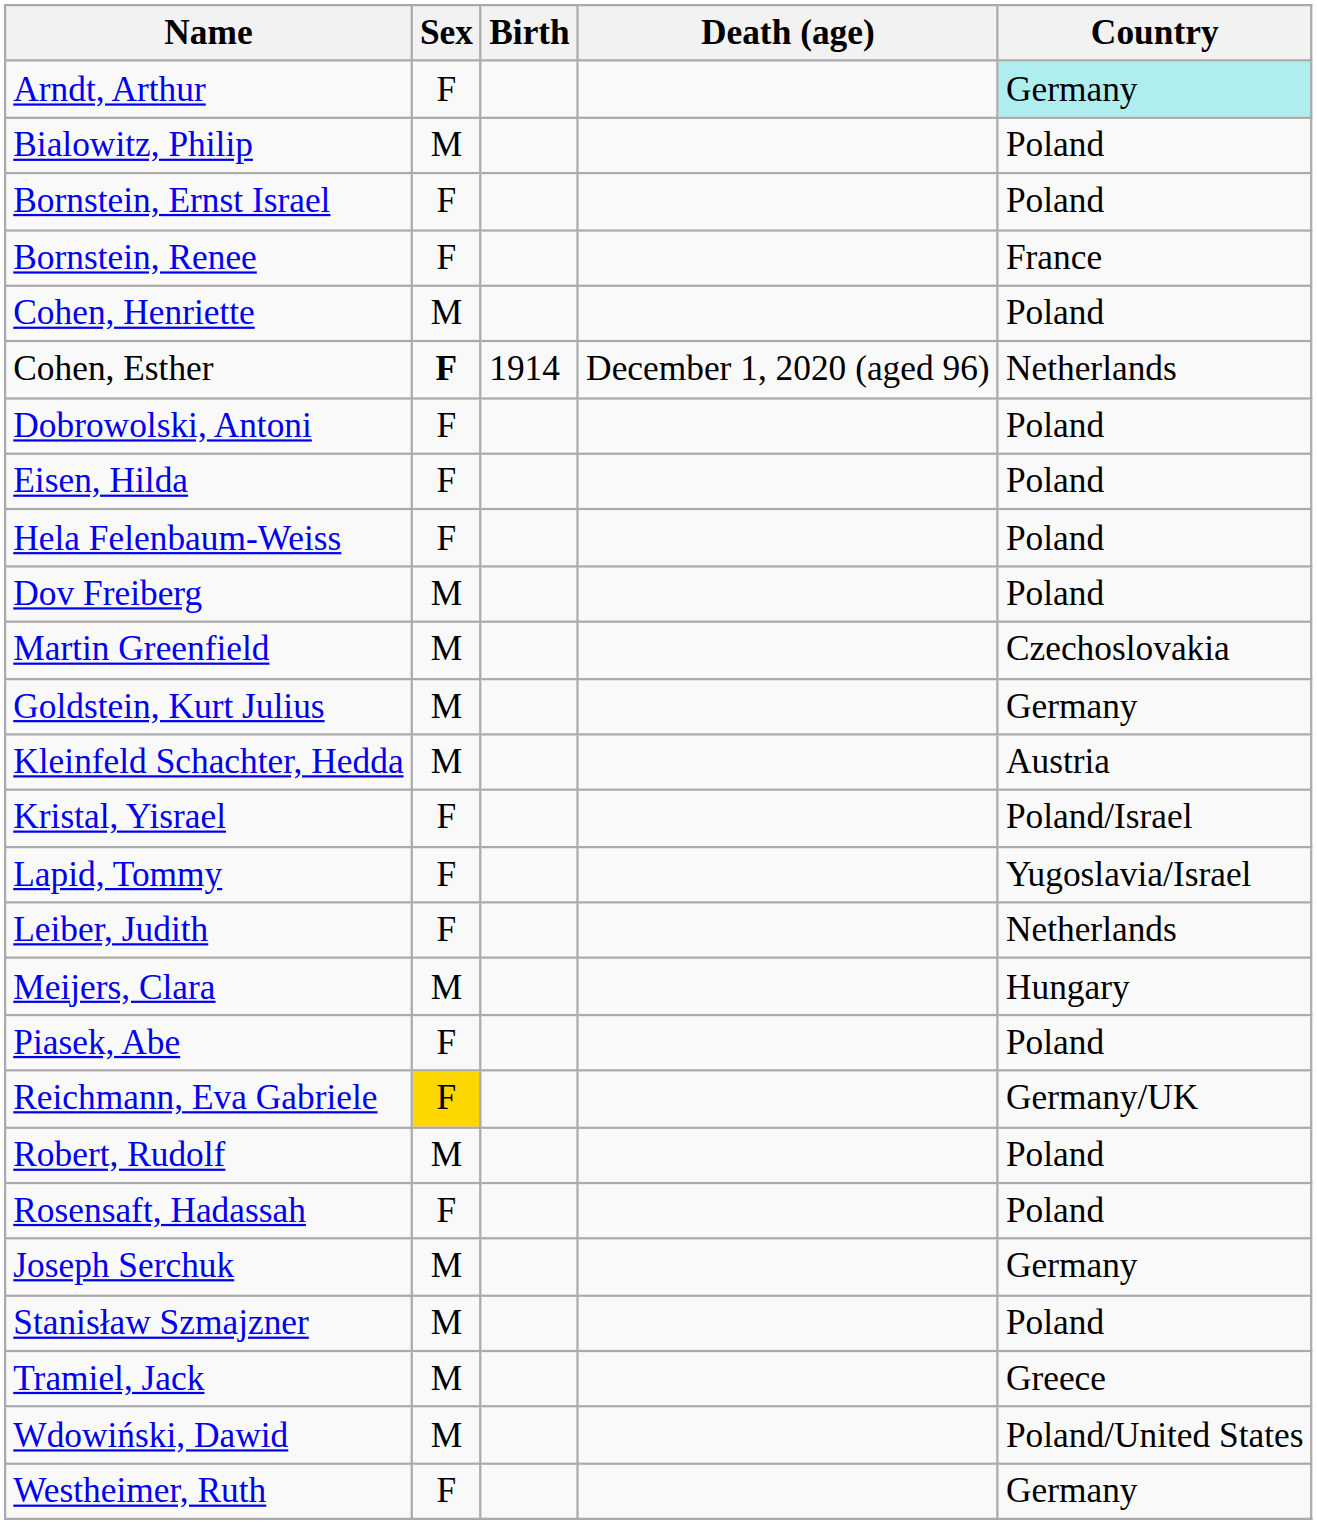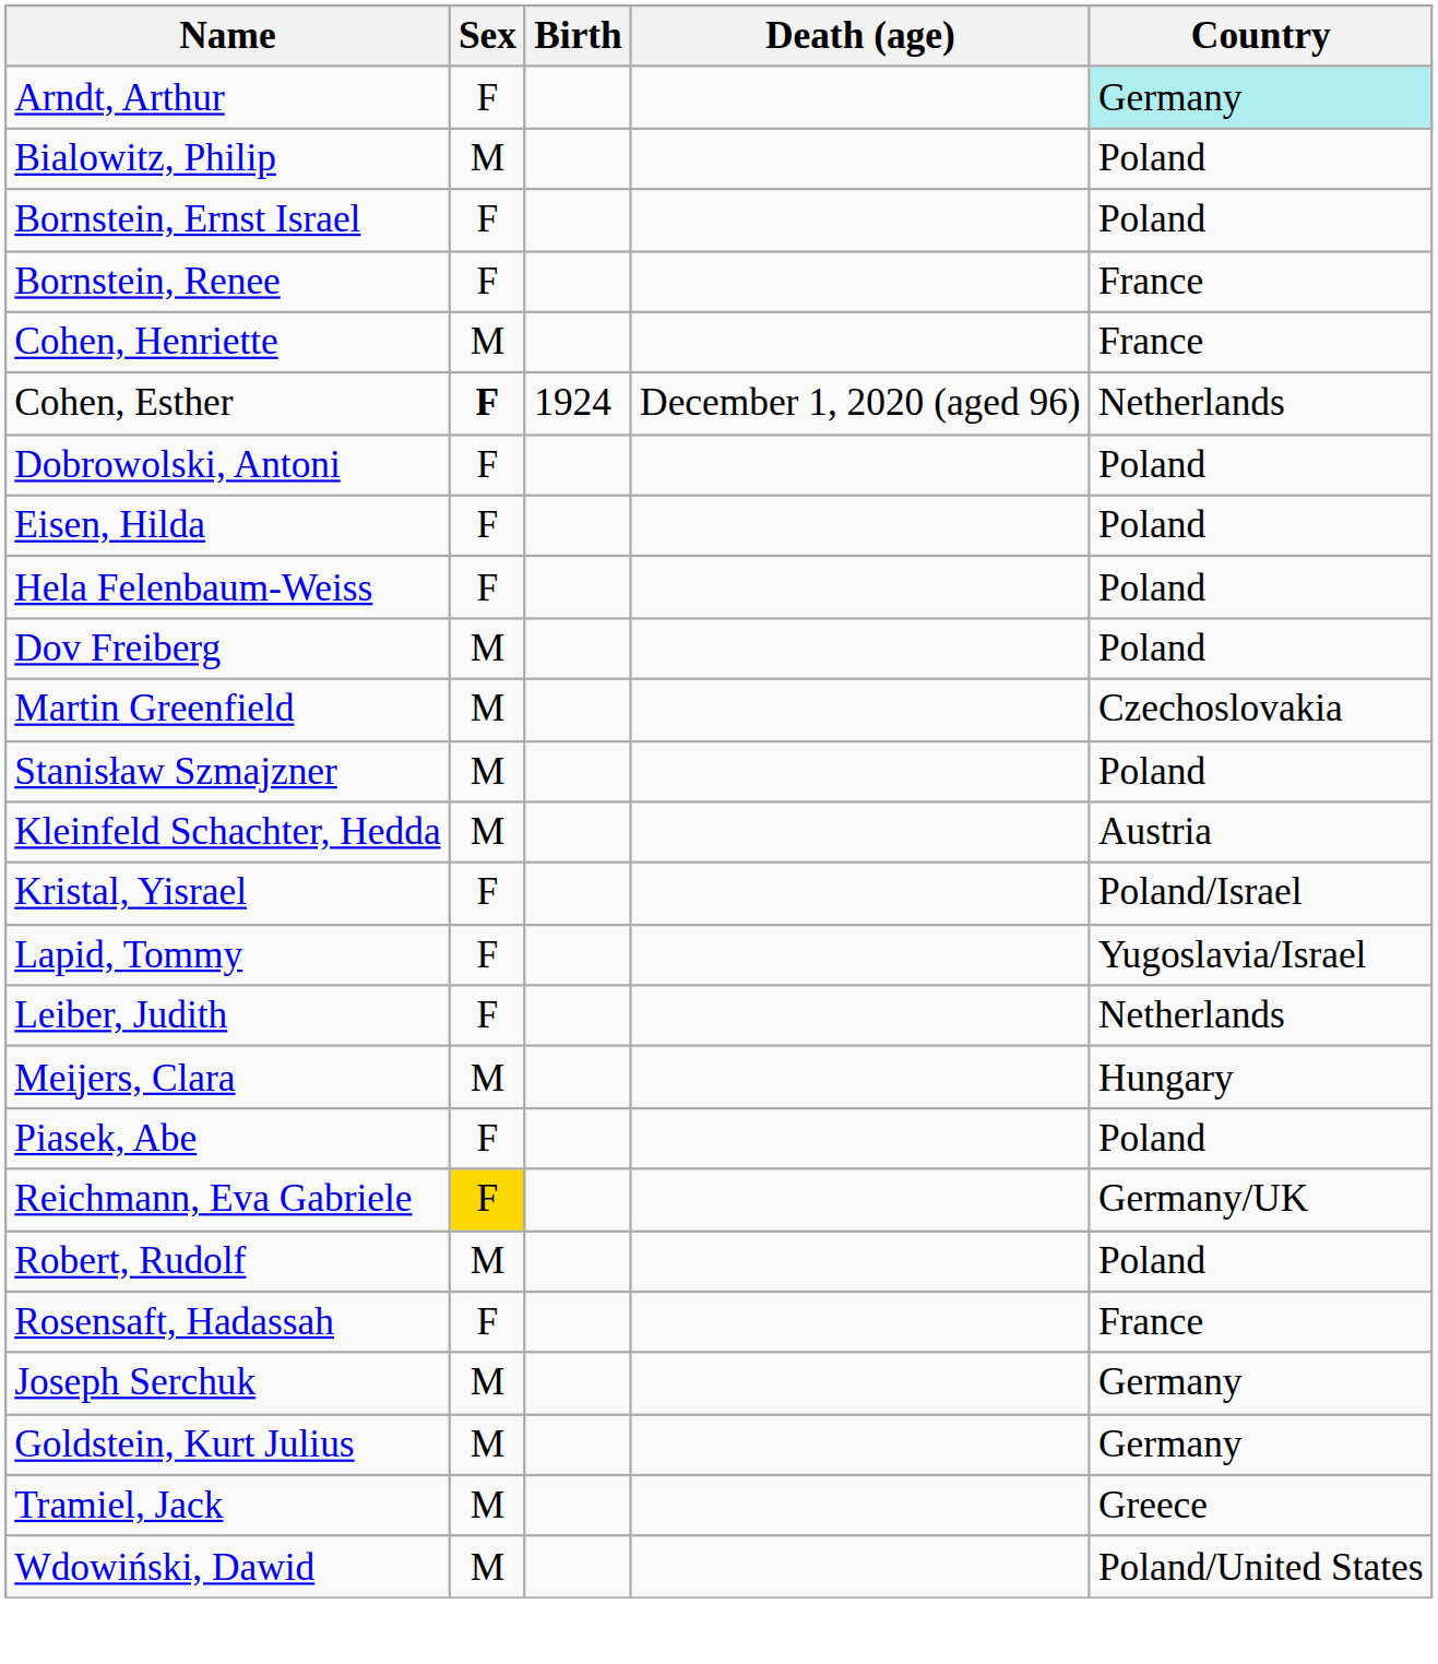Cohen, Henriette | Country: Poland -> France
Cohen, Esther | Birth: 1914 -> 1924
rows swapped: Goldstein, Kurt Julius <-> Stanisław Szmajzner
Rosensaft, Hadassah | Country: Poland -> France
- row: Westheimer, Ruth | F | Germany
